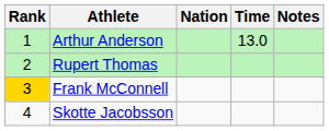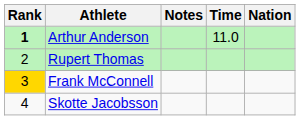columns swapped: Nation <-> Notes
Arthur Anderson | Rank: normal -> bold
Arthur Anderson | Time: 13.0 -> 11.0
